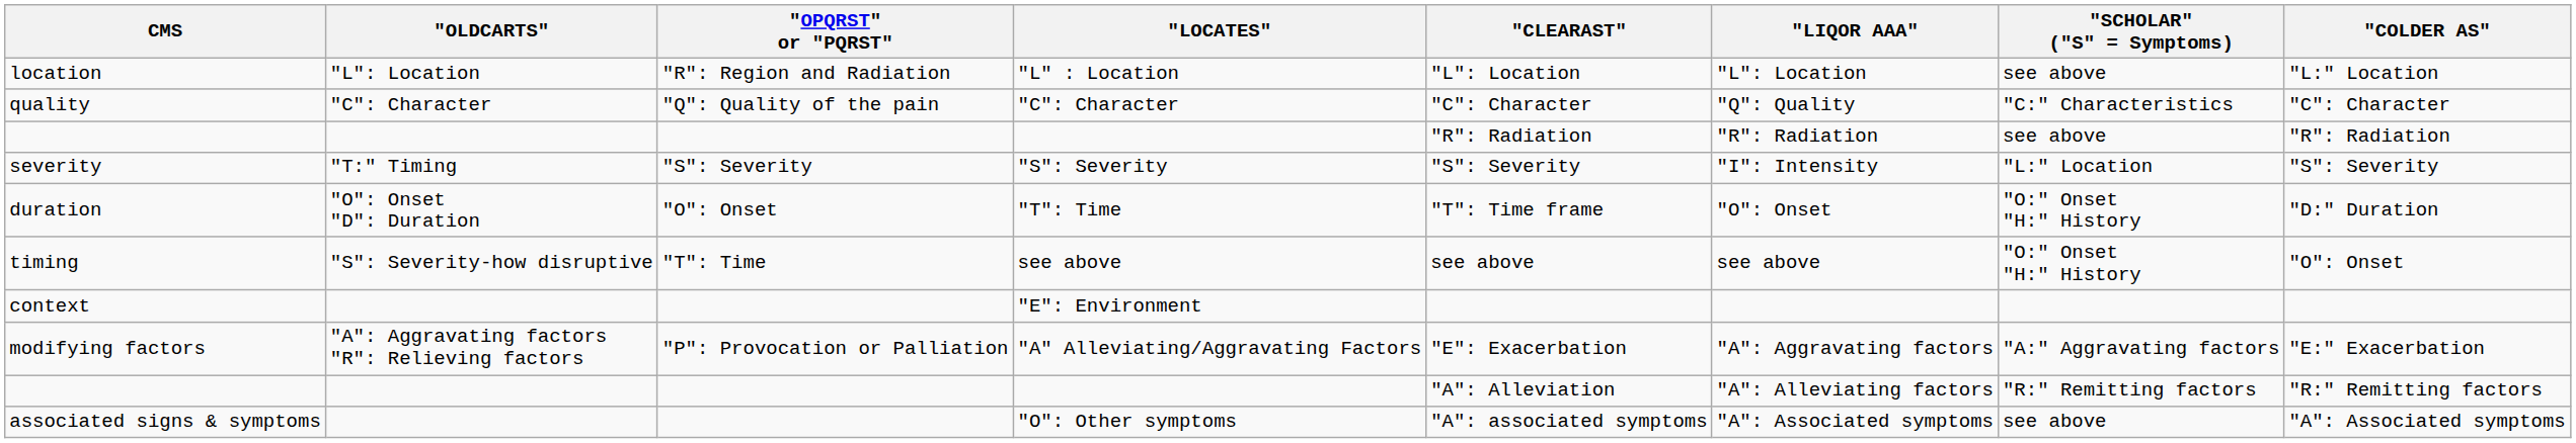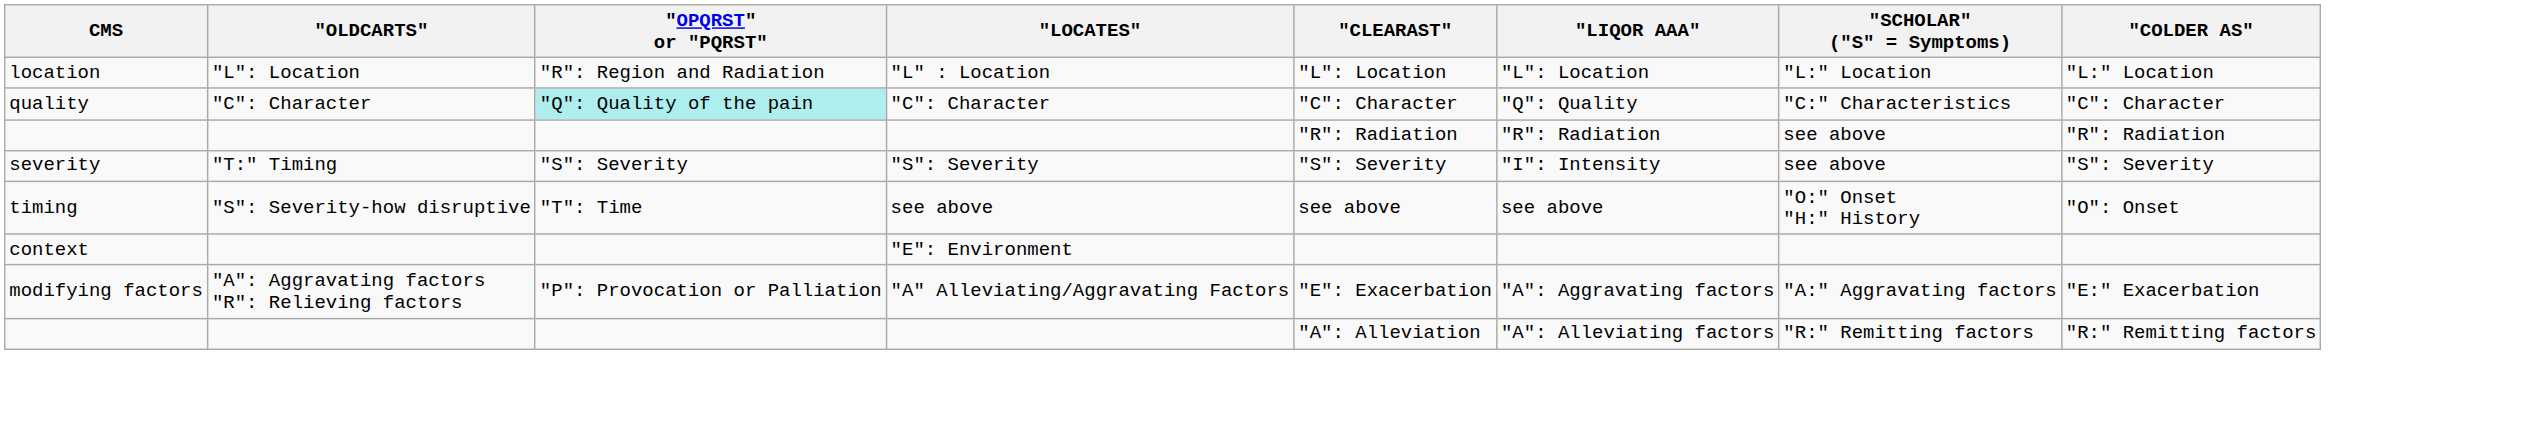location | "SCHOLAR" ("S" = Symptoms): see above -> "L:" Location
quality | "OPQRST" or "PQRST": no background -> paleturquoise background
severity | "SCHOLAR" ("S" = Symptoms): "L:" Location -> see above
- row: duration | "O": Onset "D": Duration | "O": Onset | "T": Time | "T": Time frame | "O": Onset | "O:" Onset "H:" History | "D:" Duration
- row: associated signs & symptoms | "O": Other symptoms | "A": associated symptoms | "A": Associated symptoms | see above | "A": Associated symptoms
